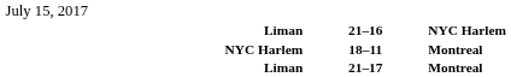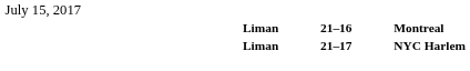21–16 | column 5: NYC Harlem -> Montreal
- row: NYC Harlem | 18–11 | Montreal
21–17 | column 5: Montreal -> NYC Harlem
